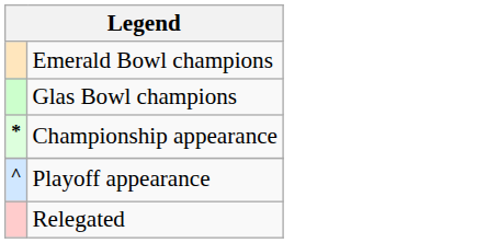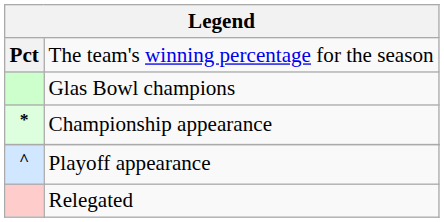+ row: Pct | The team's winning percentage for the season
- row: Emerald Bowl champions
